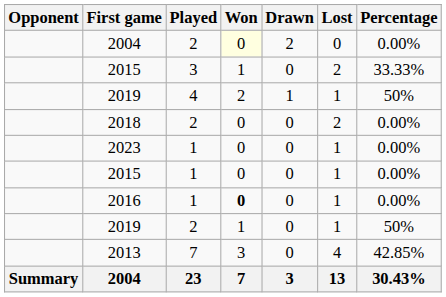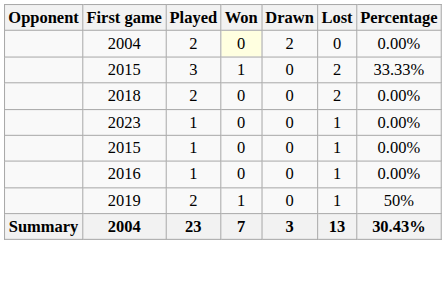- row: 2019 | 4 | 2 | 1 | 1 | 50%
2016 | Won: bold -> normal
- row: 2013 | 7 | 3 | 0 | 4 | 42.85%
